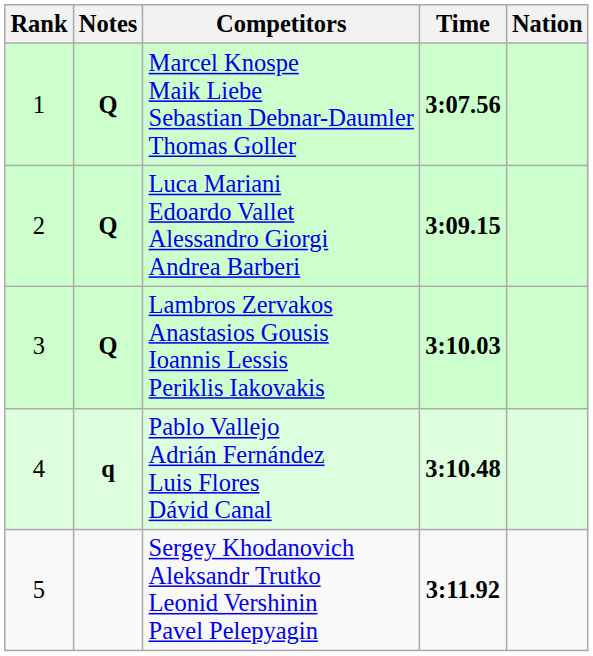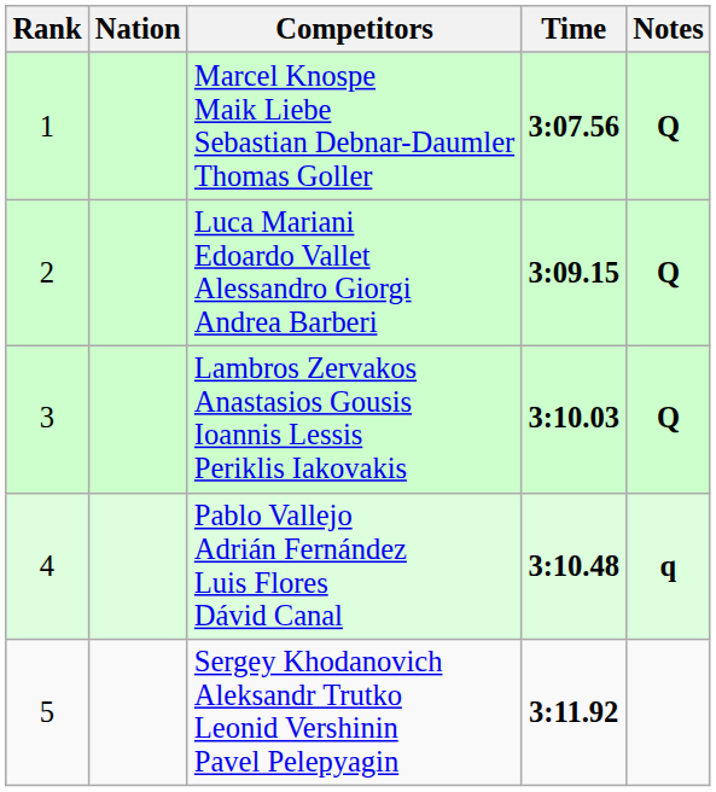columns swapped: Nation <-> Notes
